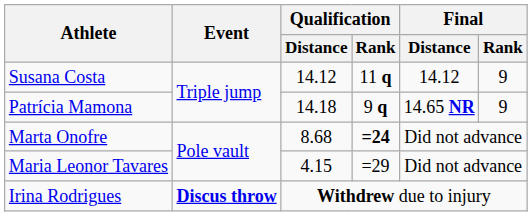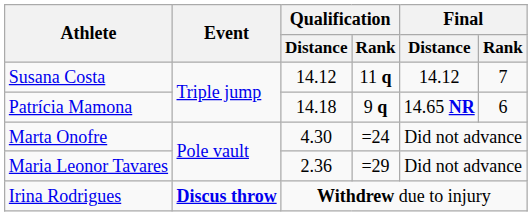Susana Costa | Final / Rank: 9 -> 7
Patrícia Mamona | Final / Rank: 9 -> 6
Marta Onofre | Qualification / Distance: 8.68 -> 4.30
Marta Onofre | Qualification / Rank: bold -> normal
Maria Leonor Tavares | Qualification / Distance: 4.15 -> 2.36
